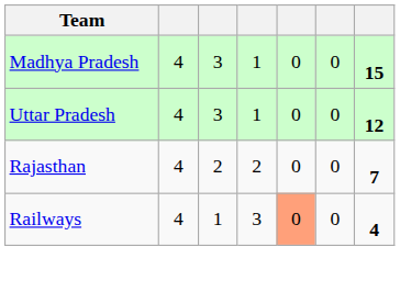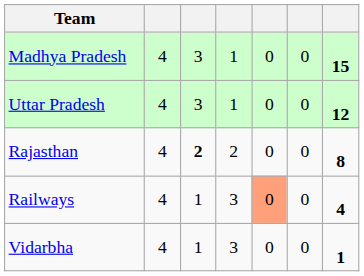Rajasthan | column 3: normal -> bold
Rajasthan | column 7: 7 -> 8
+ row: Vidarbha | 4 | 1 | 3 | 0 | 0 | 1
